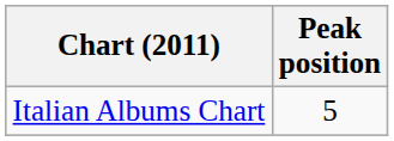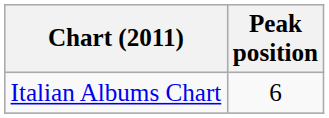Italian Albums Chart | Peak position: 5 -> 6
